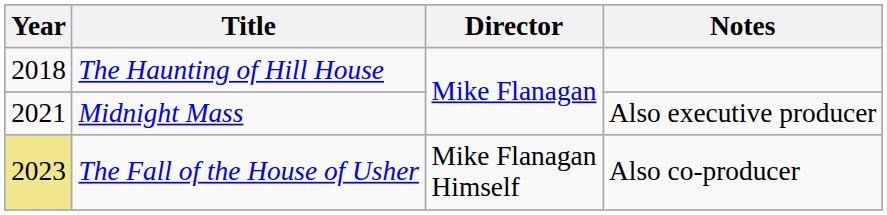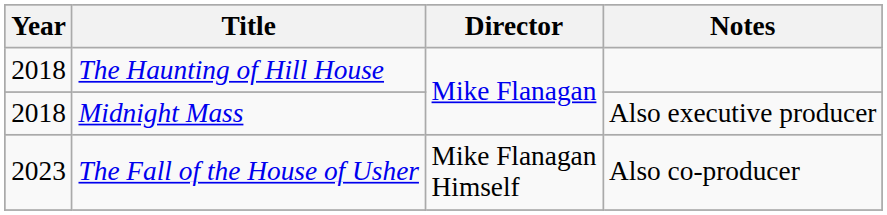Midnight Mass | Year: 2021 -> 2018
The Fall of the House of Usher | Year: khaki background -> no background
